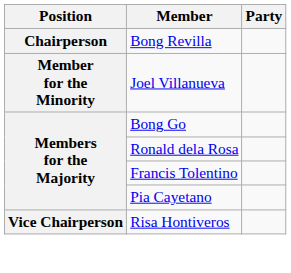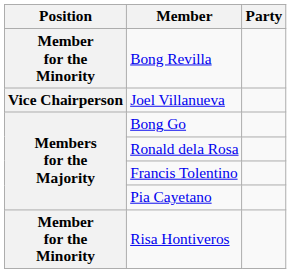Bong Revilla | Position: Chairperson -> Member for the Minority
Joel Villanueva | Position: Member for the Minority -> Vice Chairperson
Risa Hontiveros | Position: Vice Chairperson -> Member for the Minority
